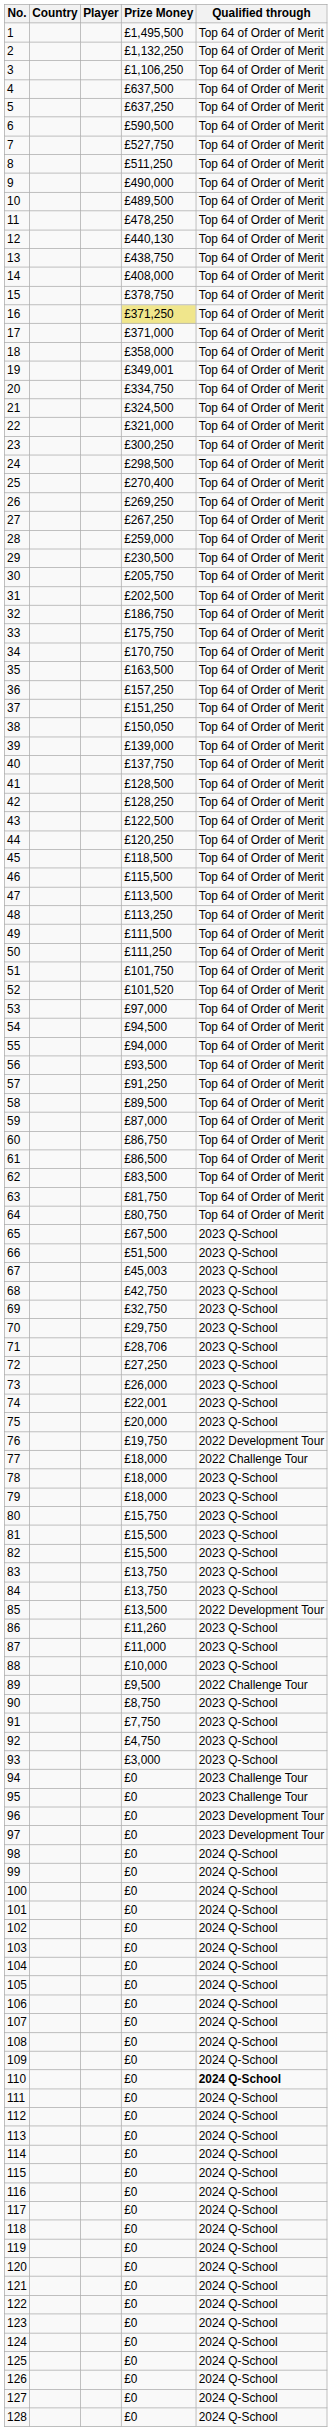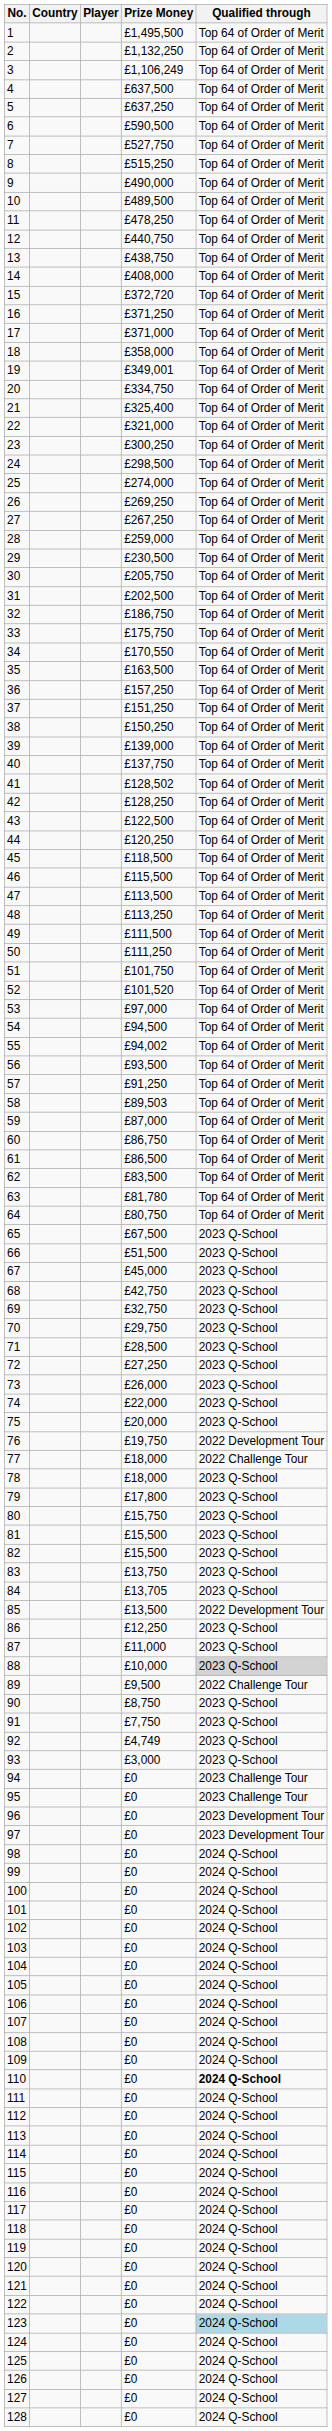3 | Prize Money: £1,106,250 -> £1,106,249
8 | Prize Money: £511,250 -> £515,250
12 | Prize Money: £440,130 -> £440,750
15 | Prize Money: £378,750 -> £372,720
16 | Prize Money: khaki background -> no background
21 | Prize Money: £324,500 -> £325,400
25 | Prize Money: £270,400 -> £274,000
34 | Prize Money: £170,750 -> £170,550
38 | Prize Money: £150,050 -> £150,250
41 | Prize Money: £128,500 -> £128,502
55 | Prize Money: £94,000 -> £94,002
58 | Prize Money: £89,500 -> £89,503
63 | Prize Money: £81,750 -> £81,780
67 | Prize Money: £45,003 -> £45,000
71 | Prize Money: £28,706 -> £28,500
74 | Prize Money: £22,001 -> £22,000
79 | Prize Money: £18,000 -> £17,800
84 | Prize Money: £13,750 -> £13,705
86 | Prize Money: £11,260 -> £12,250
88 | Qualified through: no background -> lightgrey background
92 | Prize Money: £4,750 -> £4,749
123 | Qualified through: no background -> lightblue background
